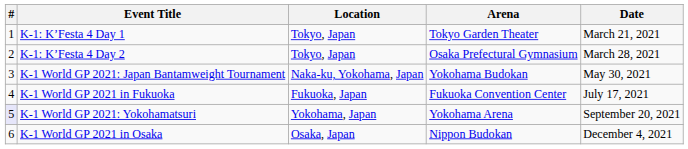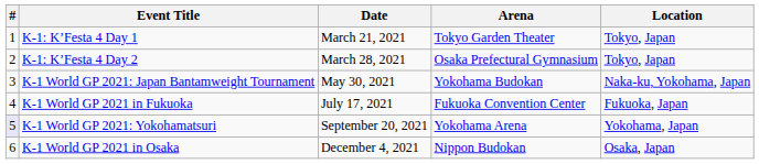columns swapped: Date <-> Location
